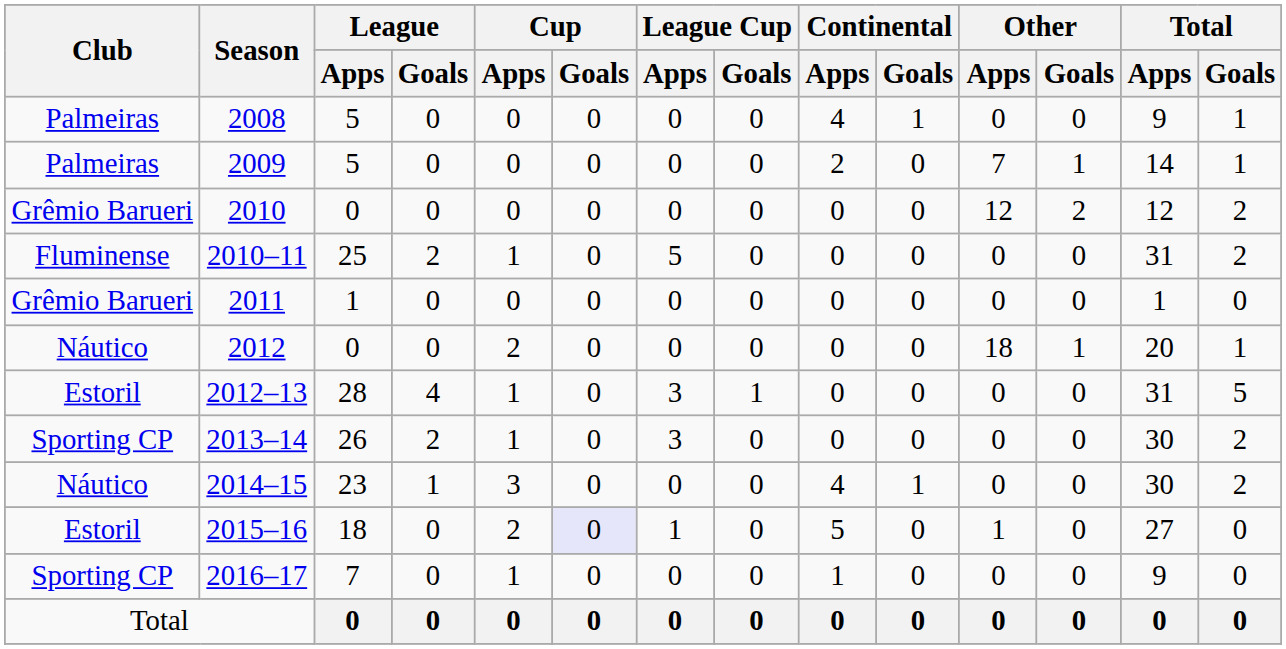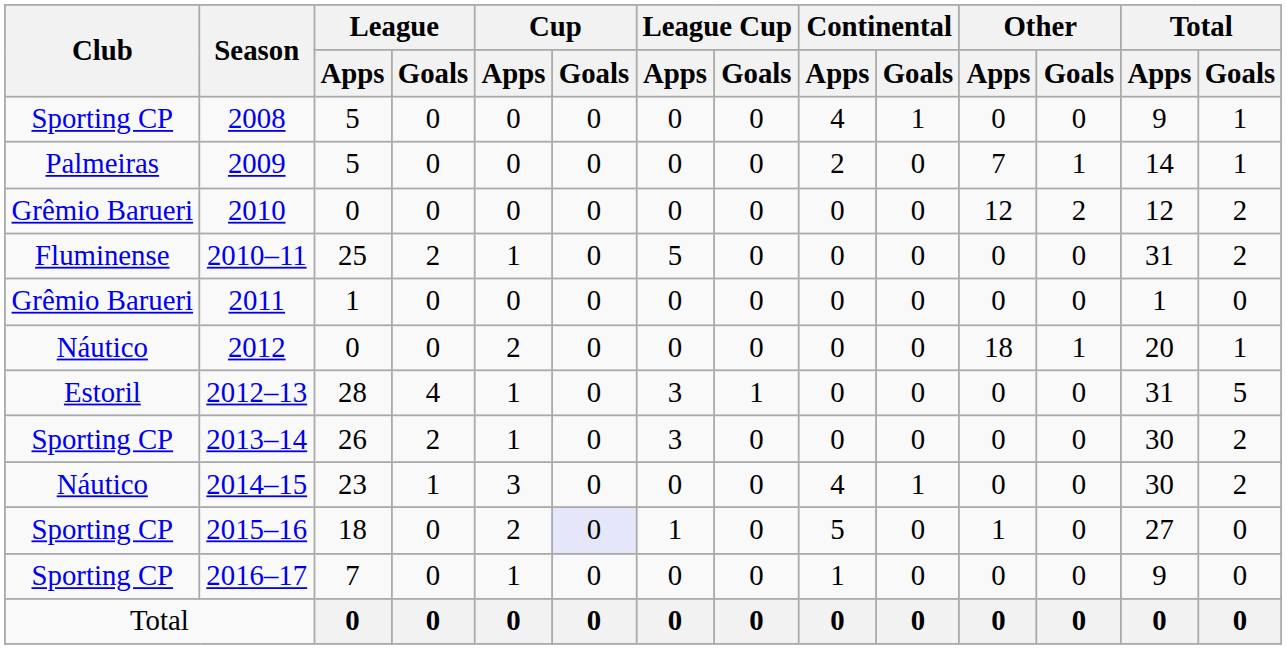2008 | Club: Palmeiras -> Sporting CP
2015–16 | Club: Estoril -> Sporting CP
